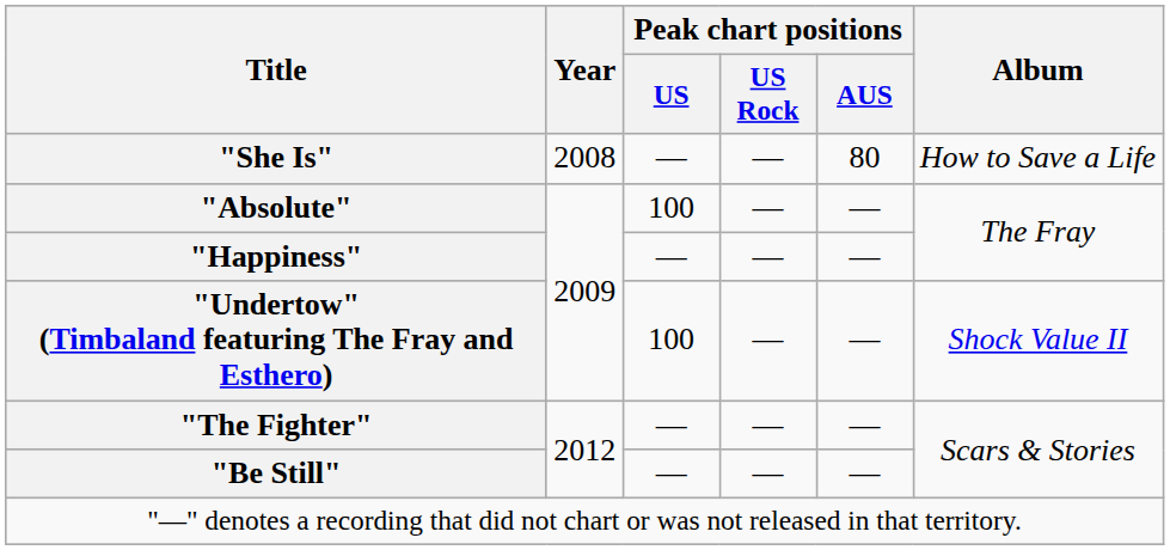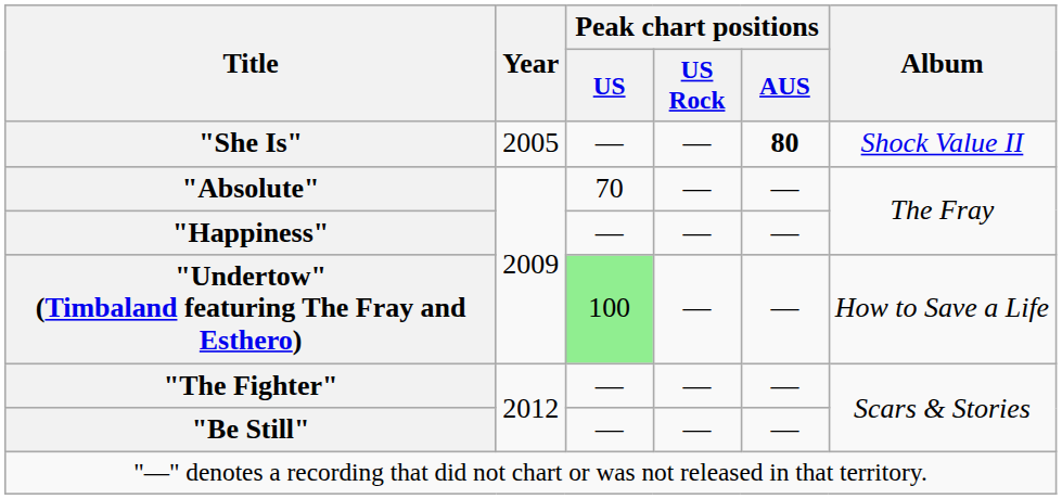"She Is" | Year: 2008 -> 2005
"She Is" | Peak chart positions / AUS: normal -> bold
"She Is" | Album: How to Save a Life -> Shock Value II
"Absolute" | Peak chart positions / US: 100 -> 70
"Undertow" (Timbaland featuring The Fray and Esthero) | Peak chart positions / US: no background -> lightgreen background
"Undertow" (Timbaland featuring The Fray and Esthero) | Album: Shock Value II -> How to Save a Life
